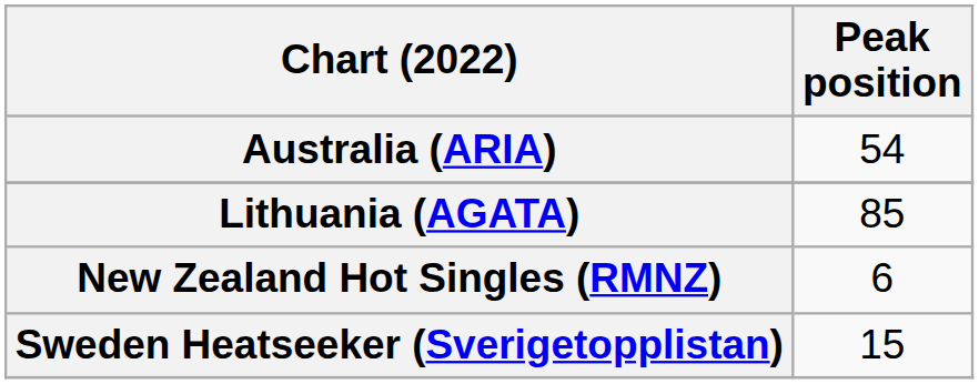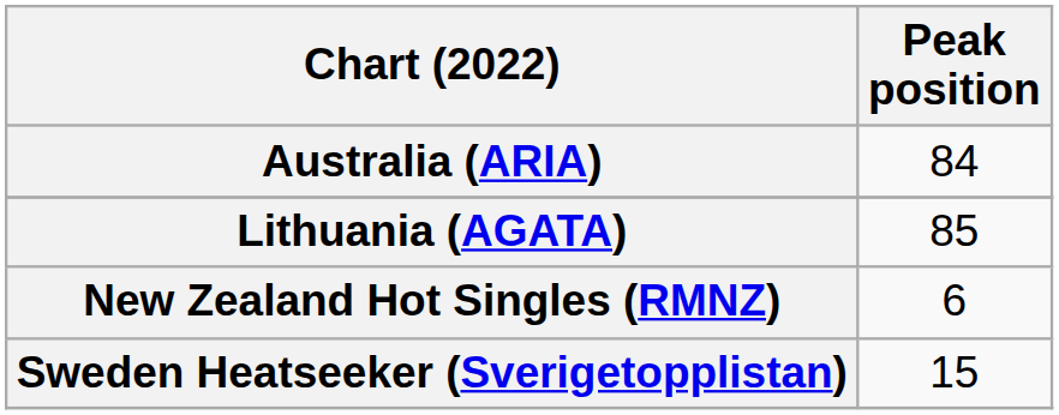Australia (ARIA) | Peak position: 54 -> 84
